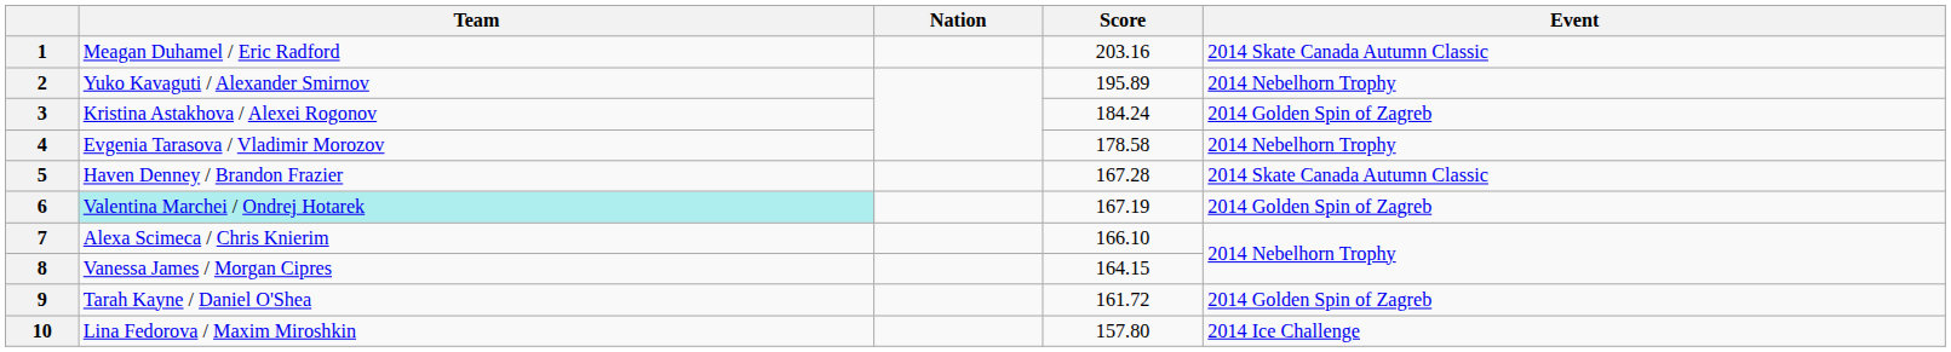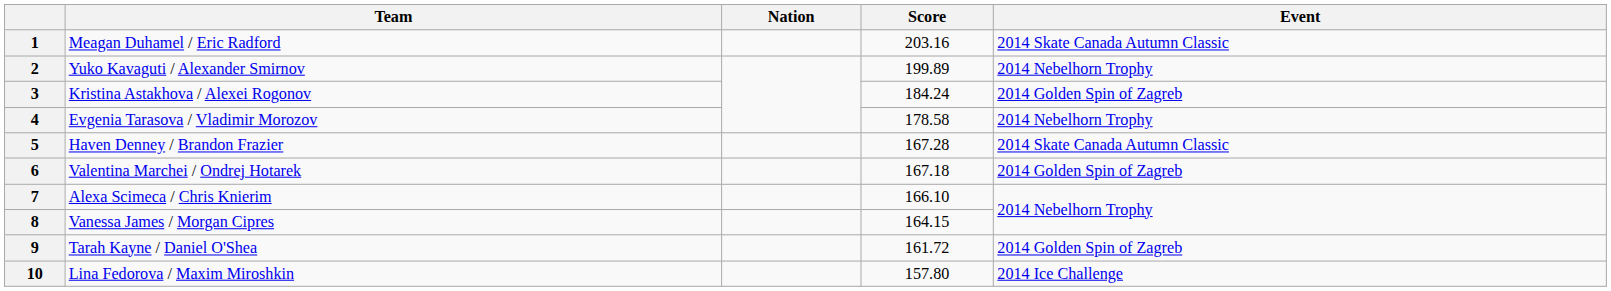2 | Score: 195.89 -> 199.89
6 | Team: paleturquoise background -> no background
6 | Score: 167.19 -> 167.18
